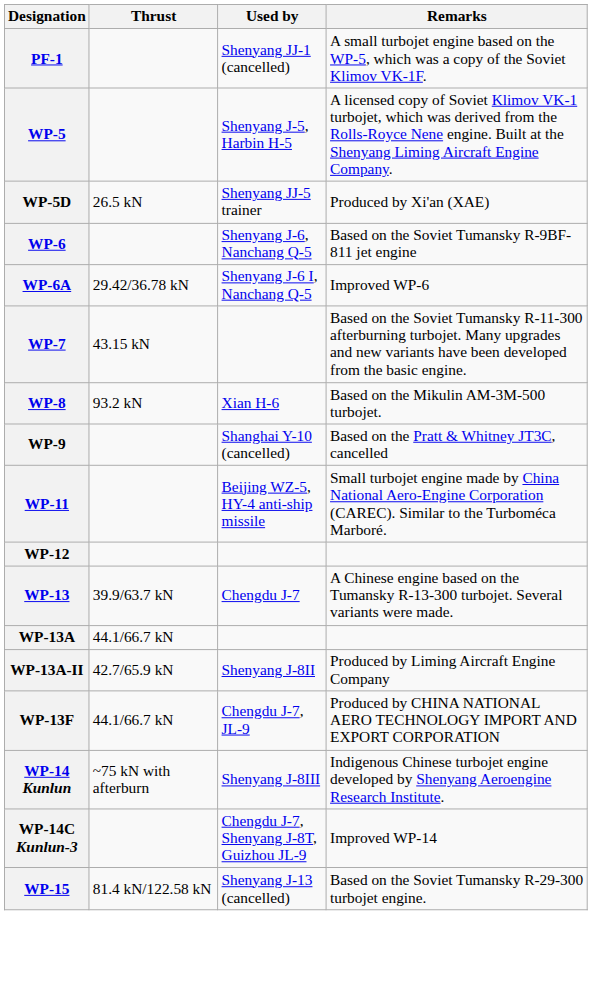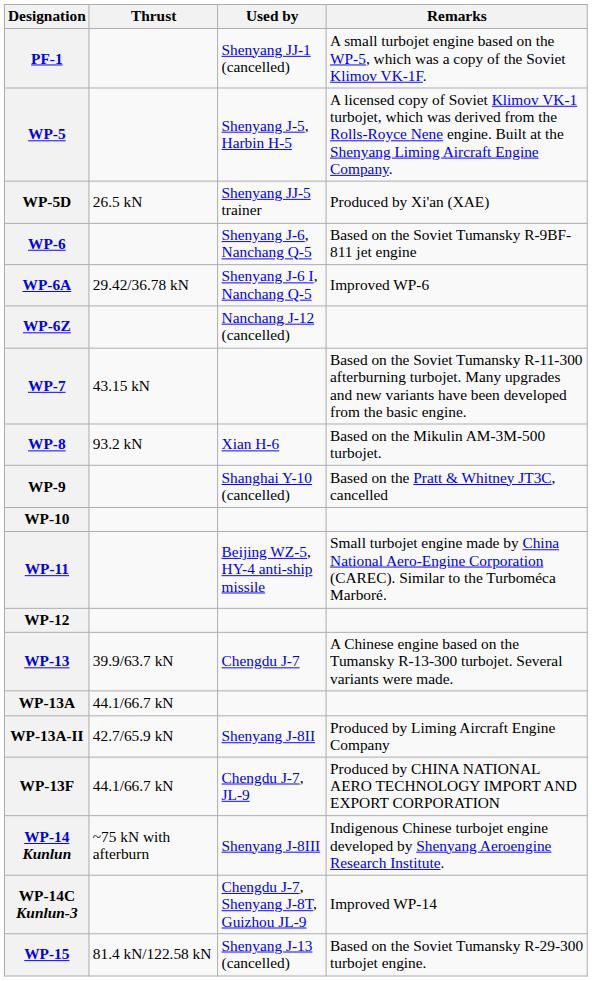+ row: WP-6Z | Nanchang J-12 (cancelled)
+ row: WP-10
